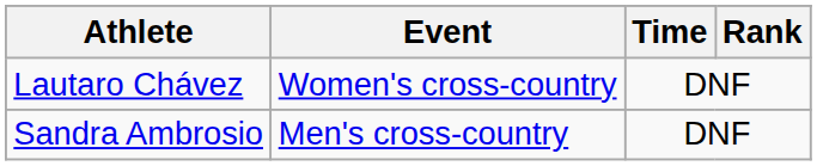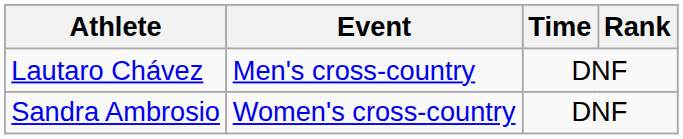Lautaro Chávez | Event: Women's cross-country -> Men's cross-country
Sandra Ambrosio | Event: Men's cross-country -> Women's cross-country
